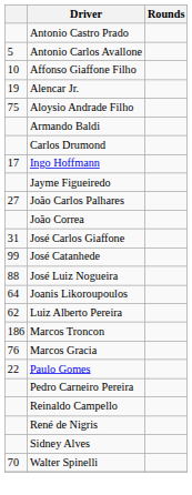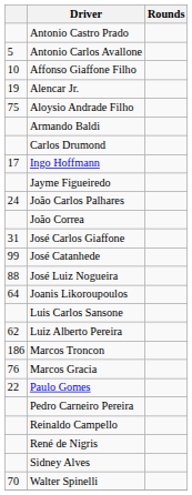João Carlos Palhares | column 1: 27 -> 24
+ row: Luis Carlos Sansone
